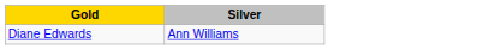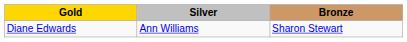+ column: Bronze | Sharon Stewart
